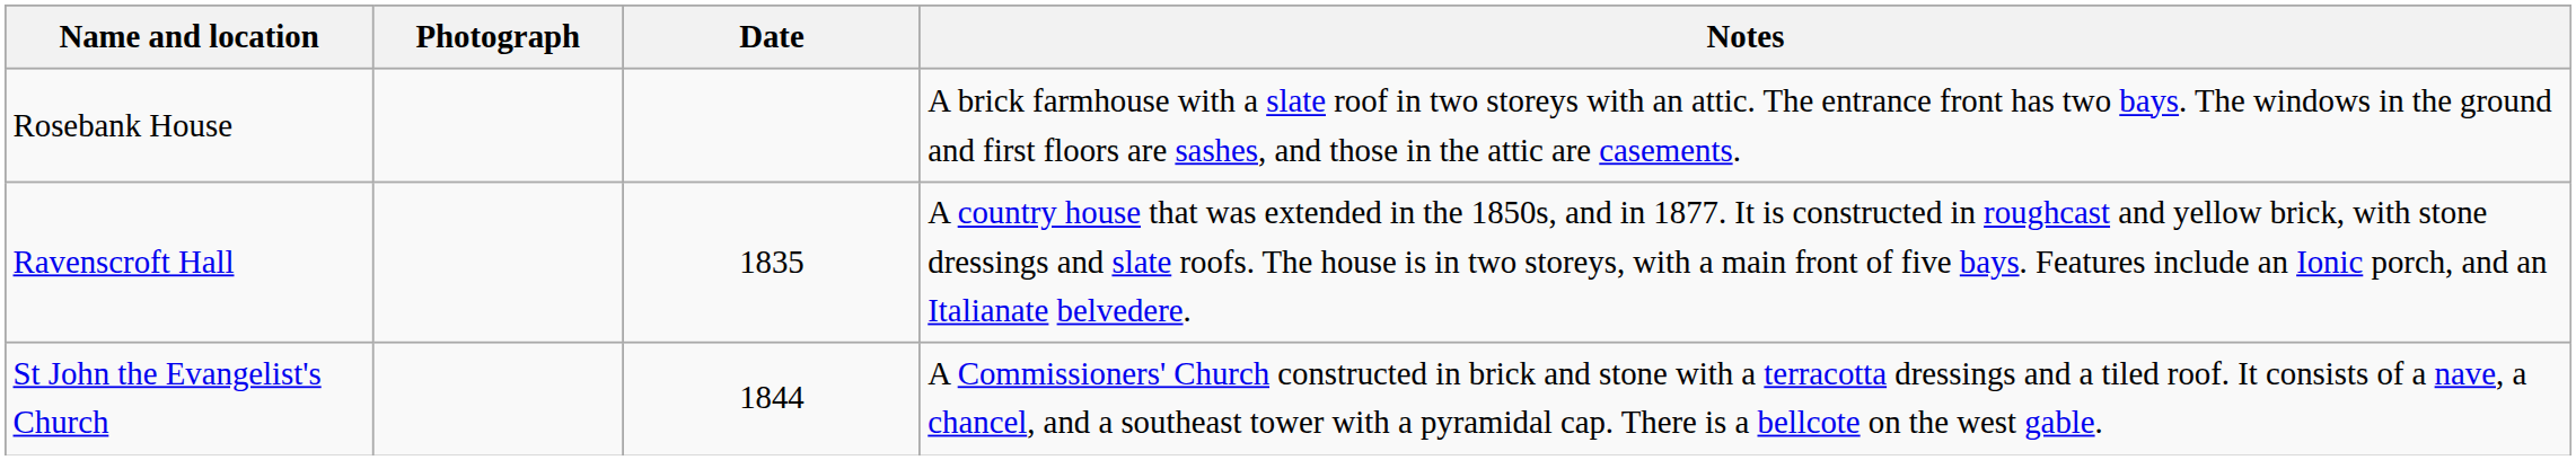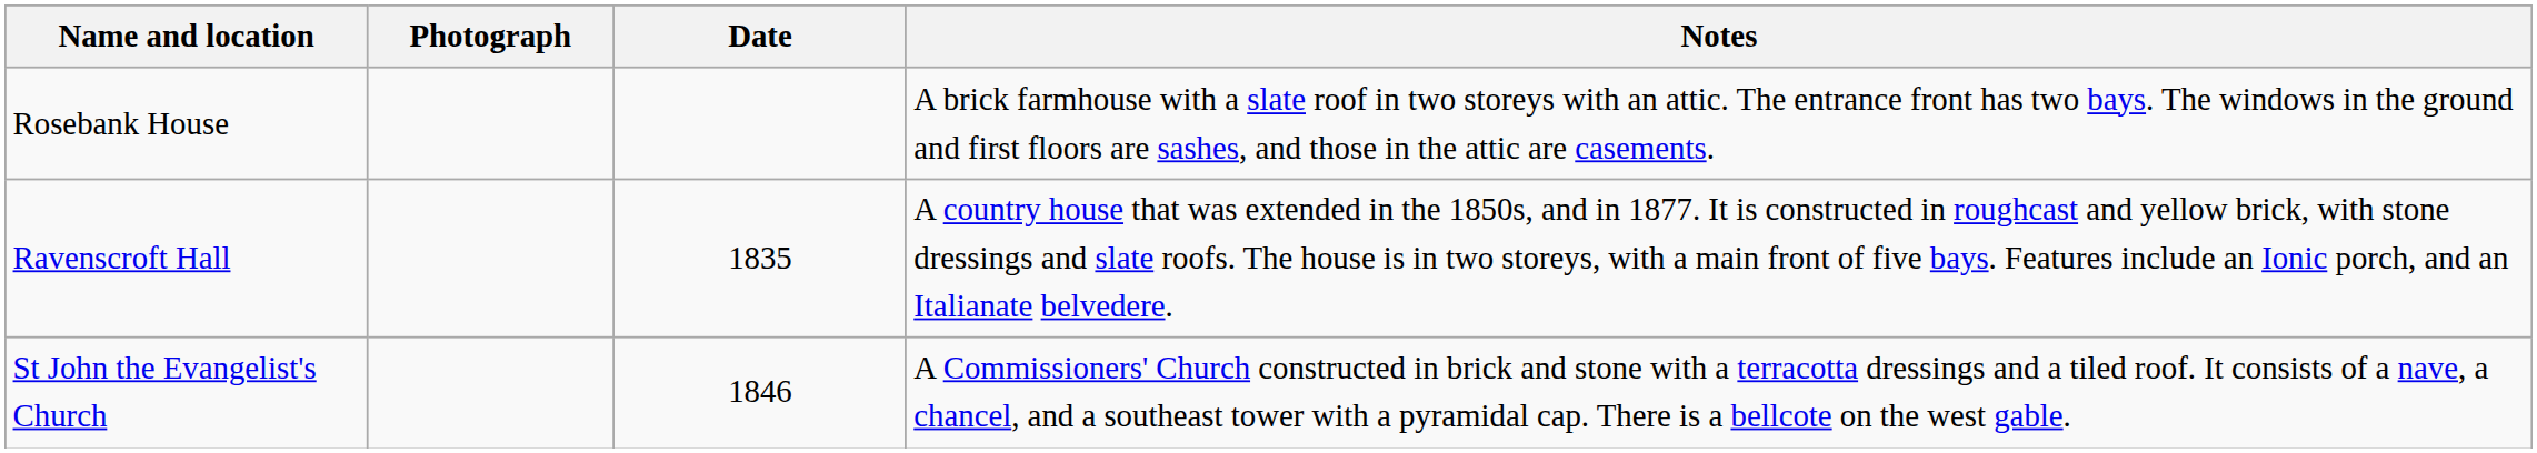St John the Evangelist's Church | Date: 1844 -> 1846
